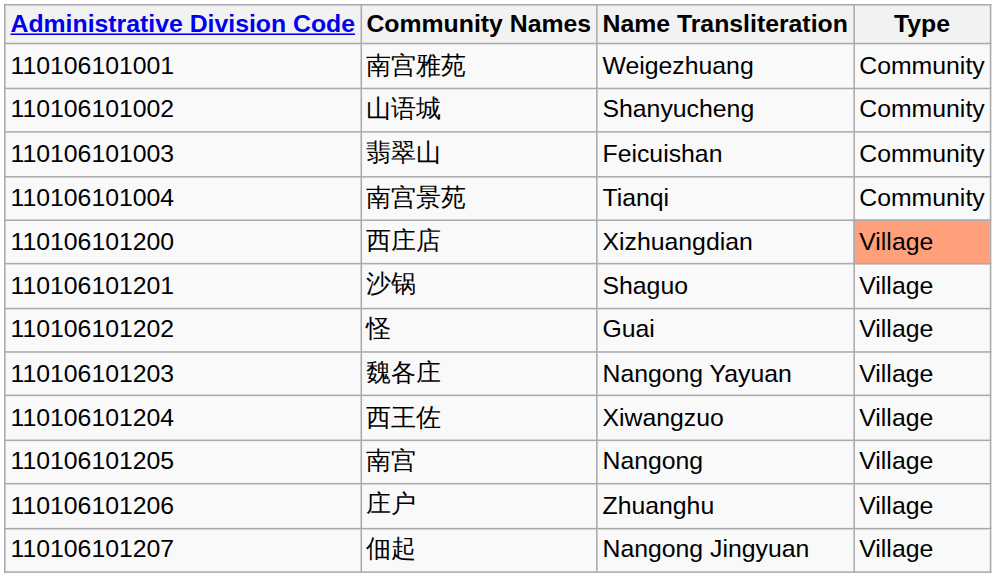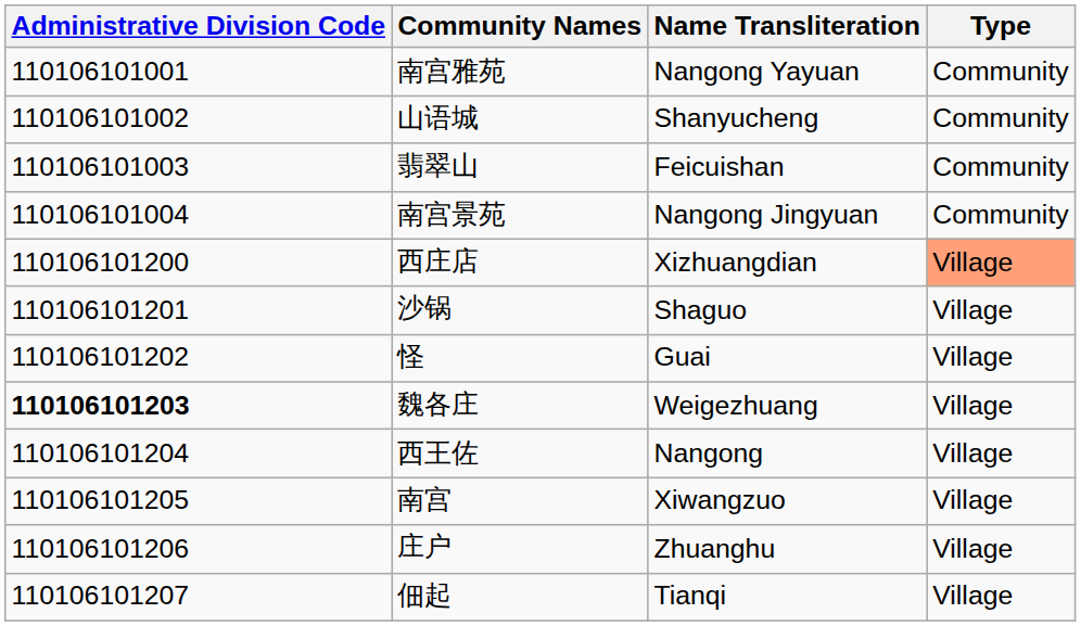南宫雅苑 | Name Transliteration: Weigezhuang -> Nangong Yayuan
南宫景苑 | Name Transliteration: Tianqi -> Nangong Jingyuan
魏各庄 | Administrative Division Code: normal -> bold
魏各庄 | Name Transliteration: Nangong Yayuan -> Weigezhuang
西王佐 | Name Transliteration: Xiwangzuo -> Nangong
南宫 | Name Transliteration: Nangong -> Xiwangzuo
佃起 | Name Transliteration: Nangong Jingyuan -> Tianqi
